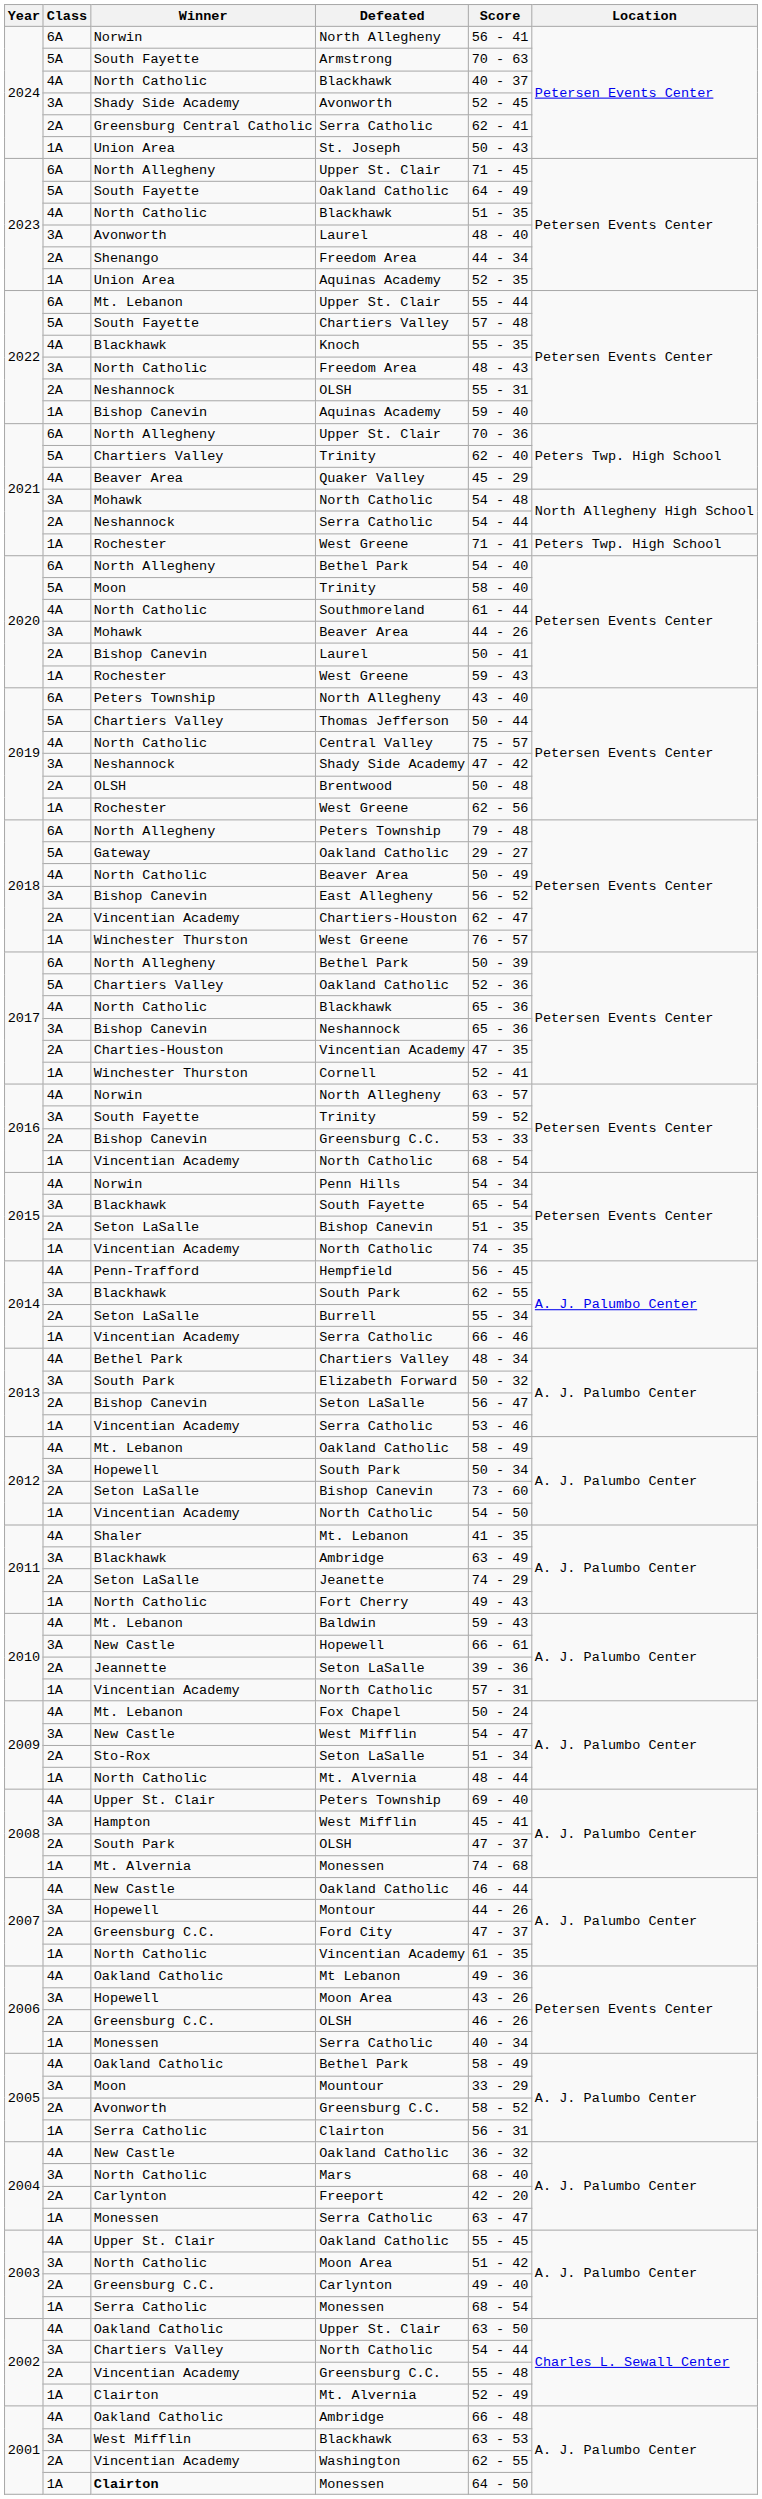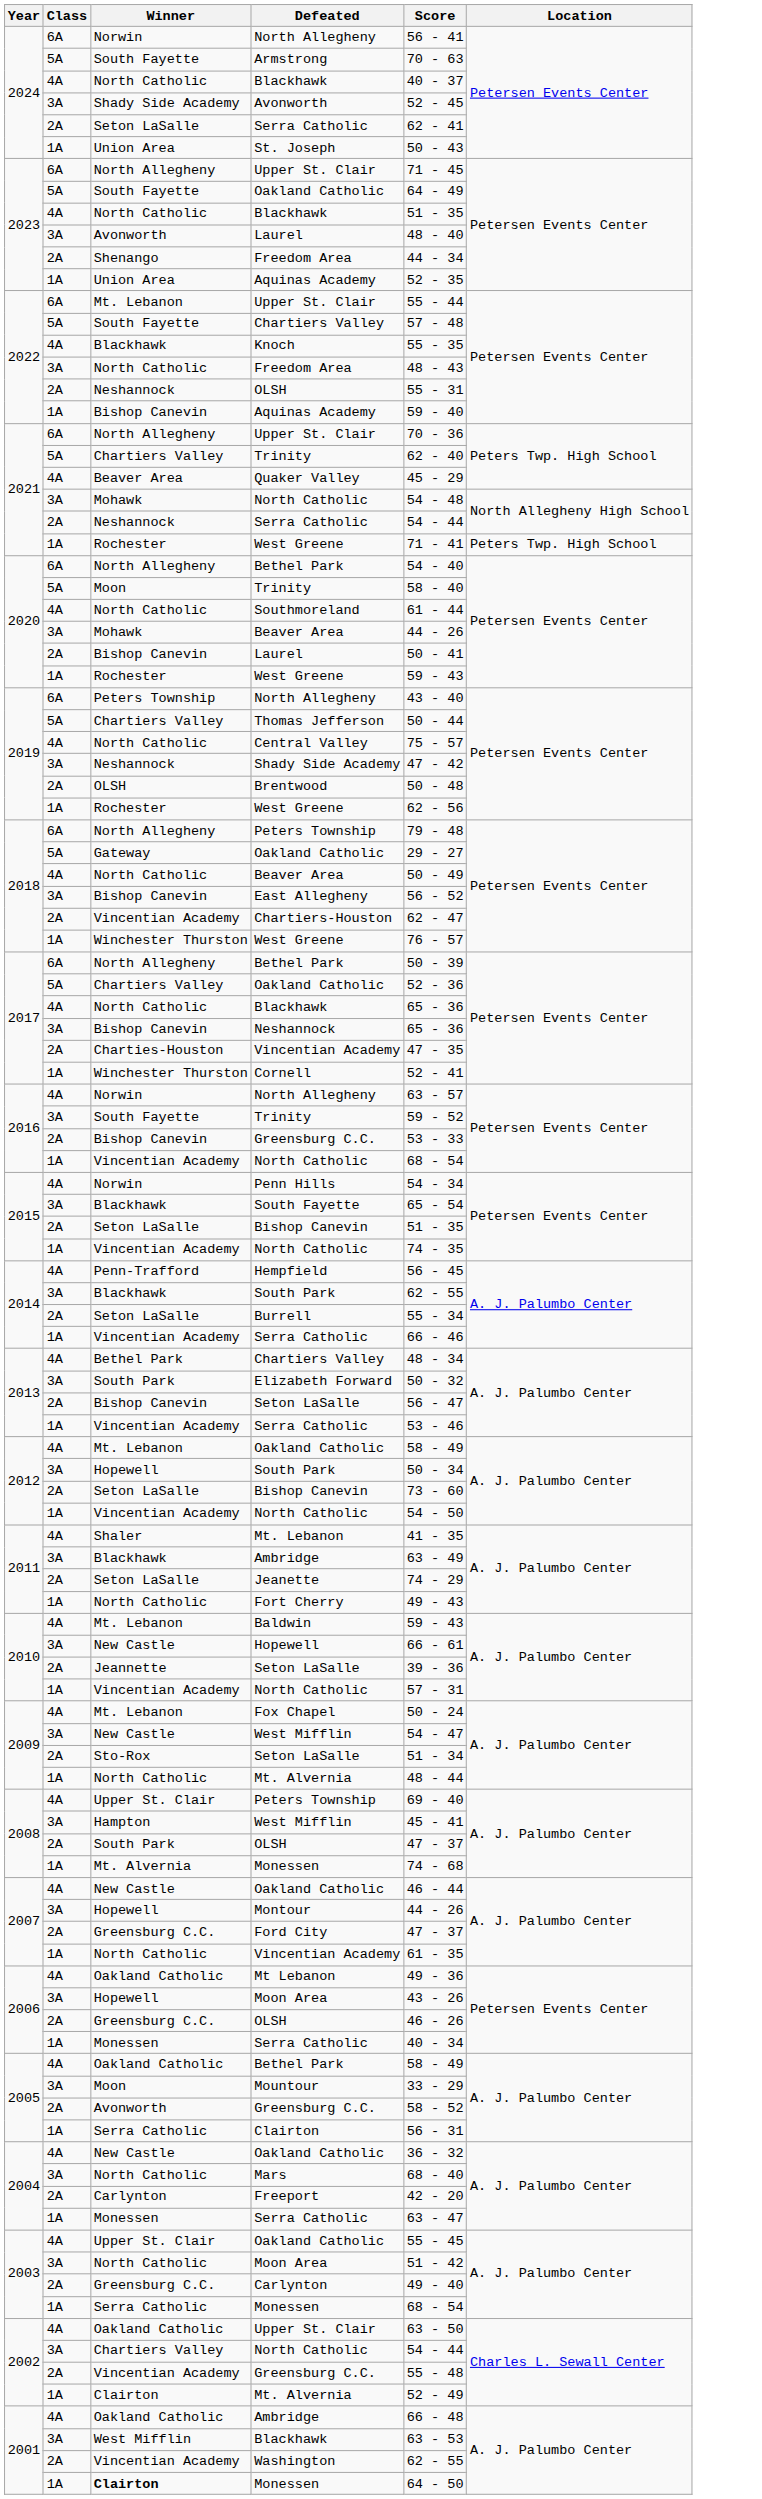2024 / Serra Catholic | Winner: Greensburg Central Catholic -> Seton LaSalle
